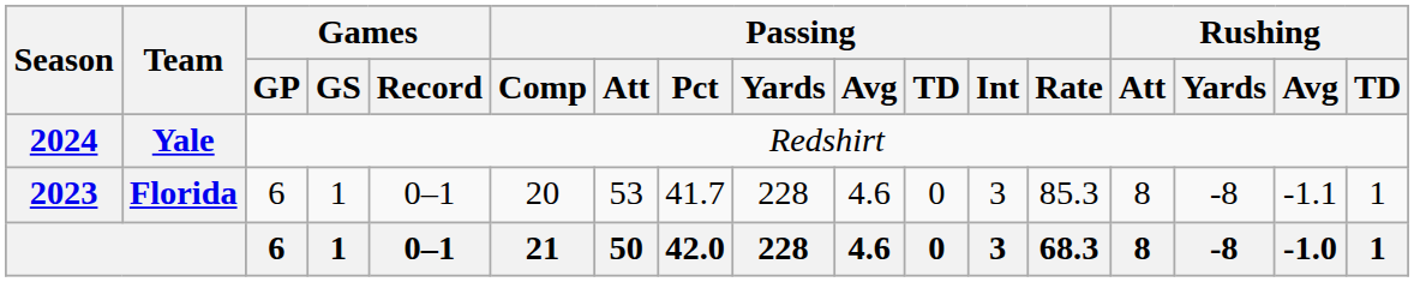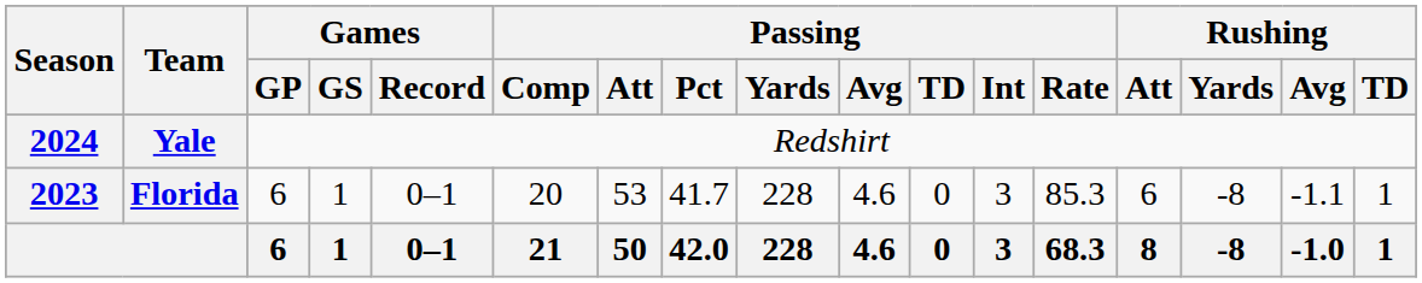Florida | Rushing / Att: 8 -> 6
